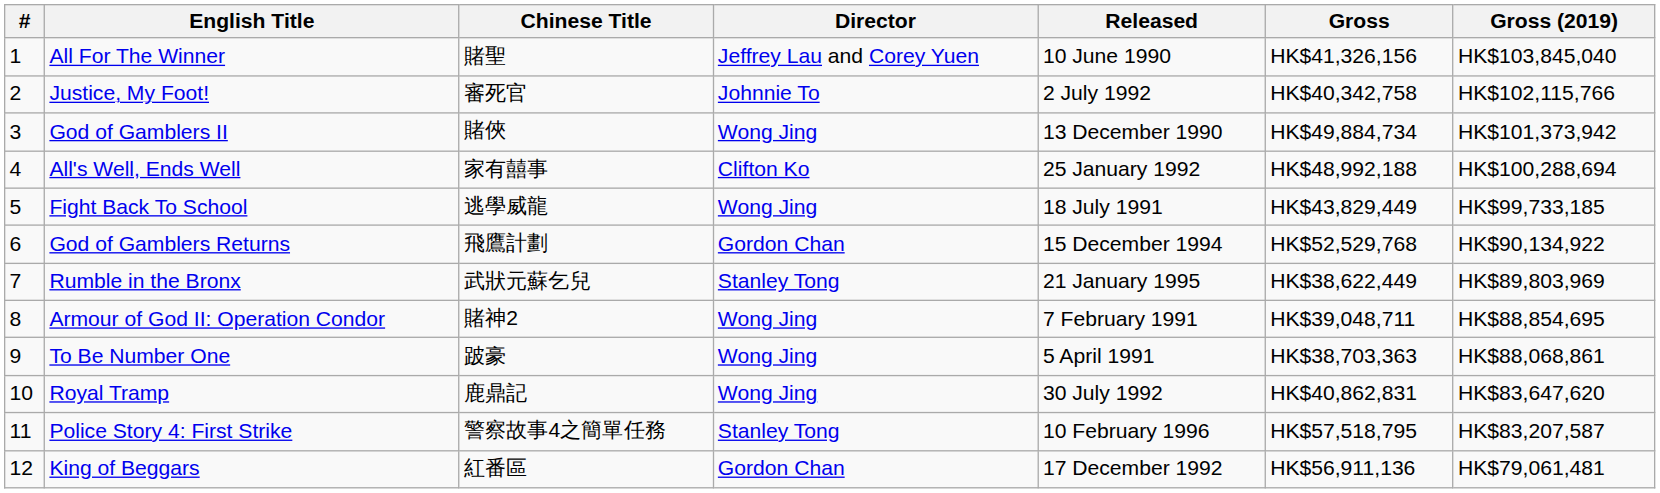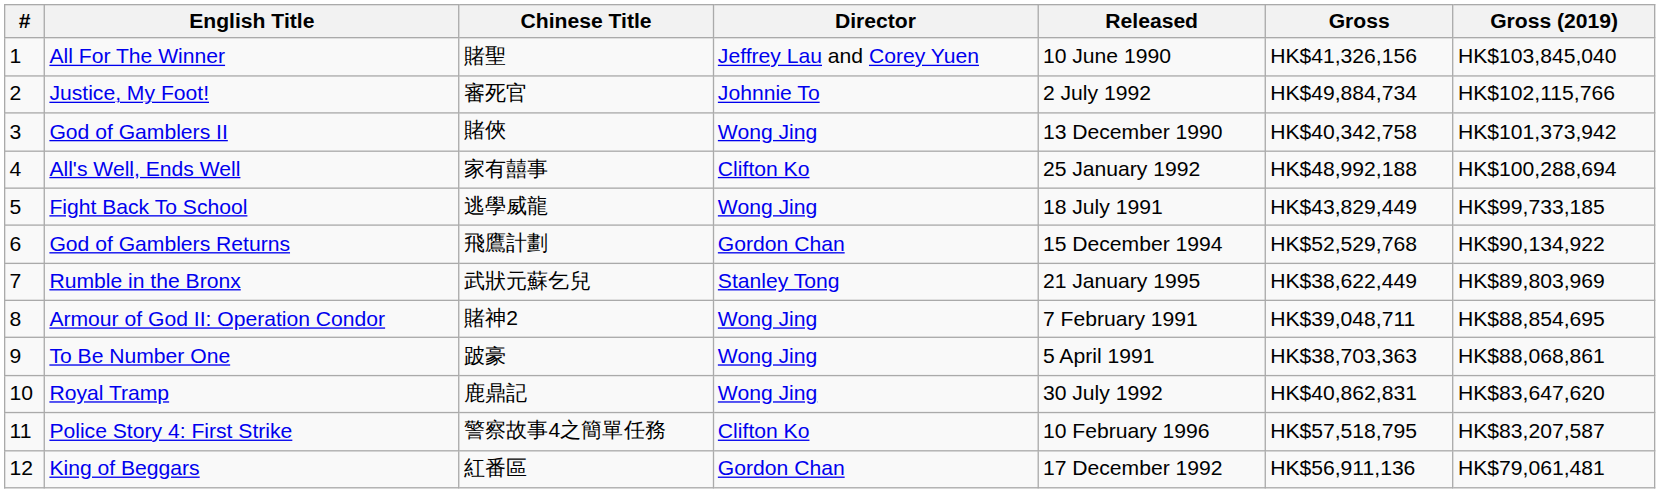Justice, My Foot! | Gross: HK$40,342,758 -> HK$49,884,734
God of Gamblers II | Gross: HK$49,884,734 -> HK$40,342,758
Police Story 4: First Strike | Director: Stanley Tong -> Clifton Ko
